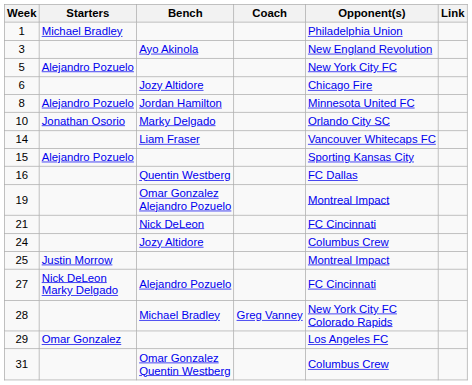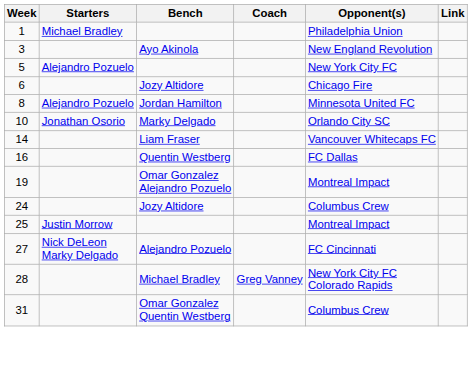- row: 15 | Alejandro Pozuelo | Sporting Kansas City
- row: 21 | Nick DeLeon | FC Cincinnati
- row: 29 | Omar Gonzalez | Los Angeles FC
